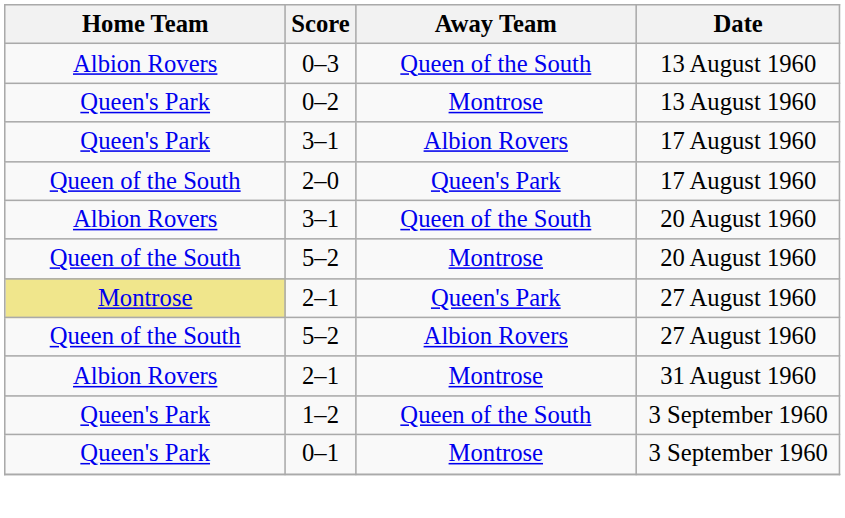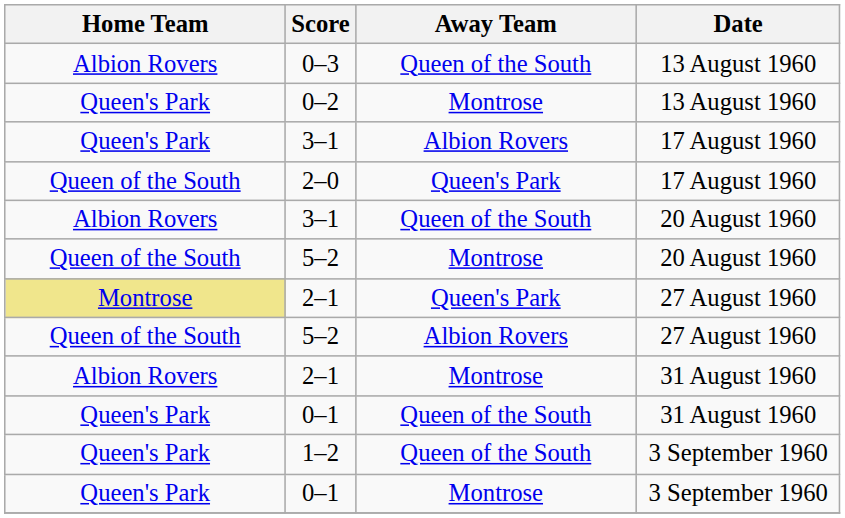+ row: Queen's Park | 0–1 | Queen of the South | 31 August 1960
